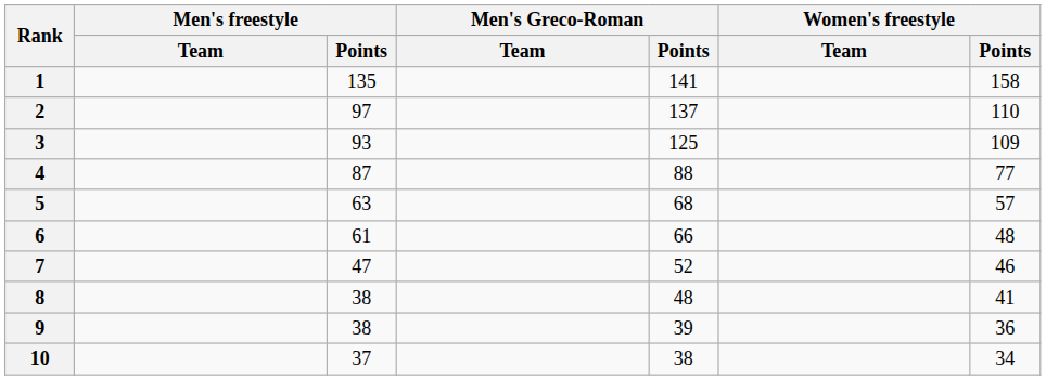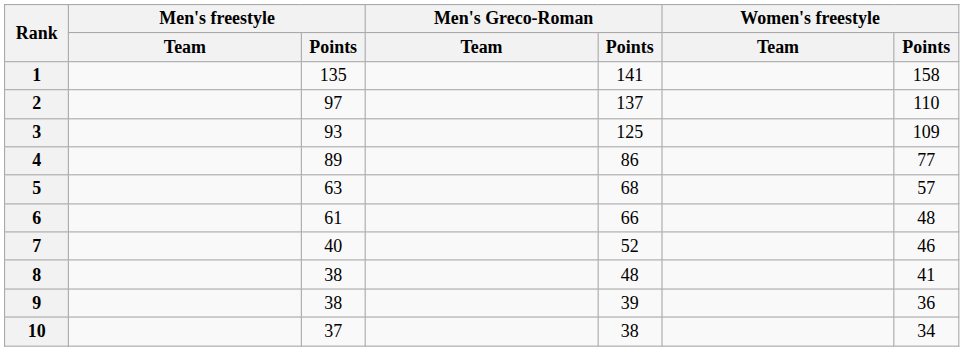4 | Men's freestyle / Points: 87 -> 89
4 | Men's Greco-Roman / Points: 88 -> 86
7 | Men's freestyle / Points: 47 -> 40
